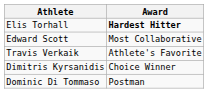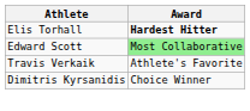Edward Scott | Award: no background -> lightgreen background
- row: Dominic Di Tommaso | Postman
